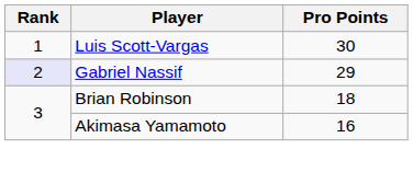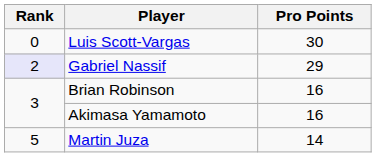Luis Scott-Vargas | Rank: 1 -> 0
Brian Robinson | Pro Points: 18 -> 16
+ row: 5 | Martin Juza | 14
